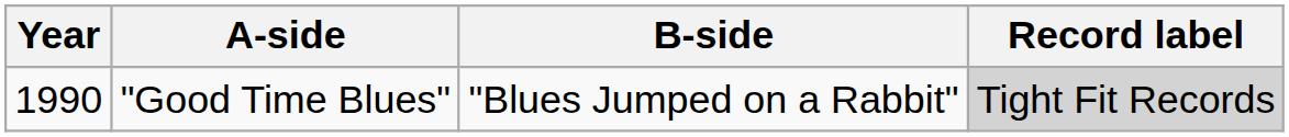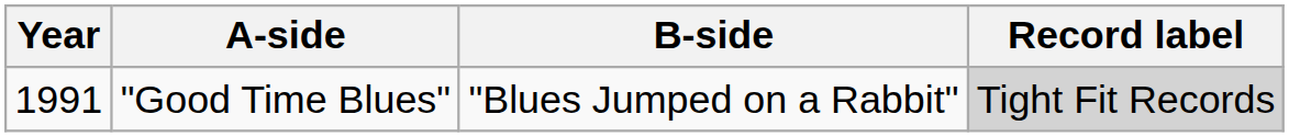"Good Time Blues" | Year: 1990 -> 1991
